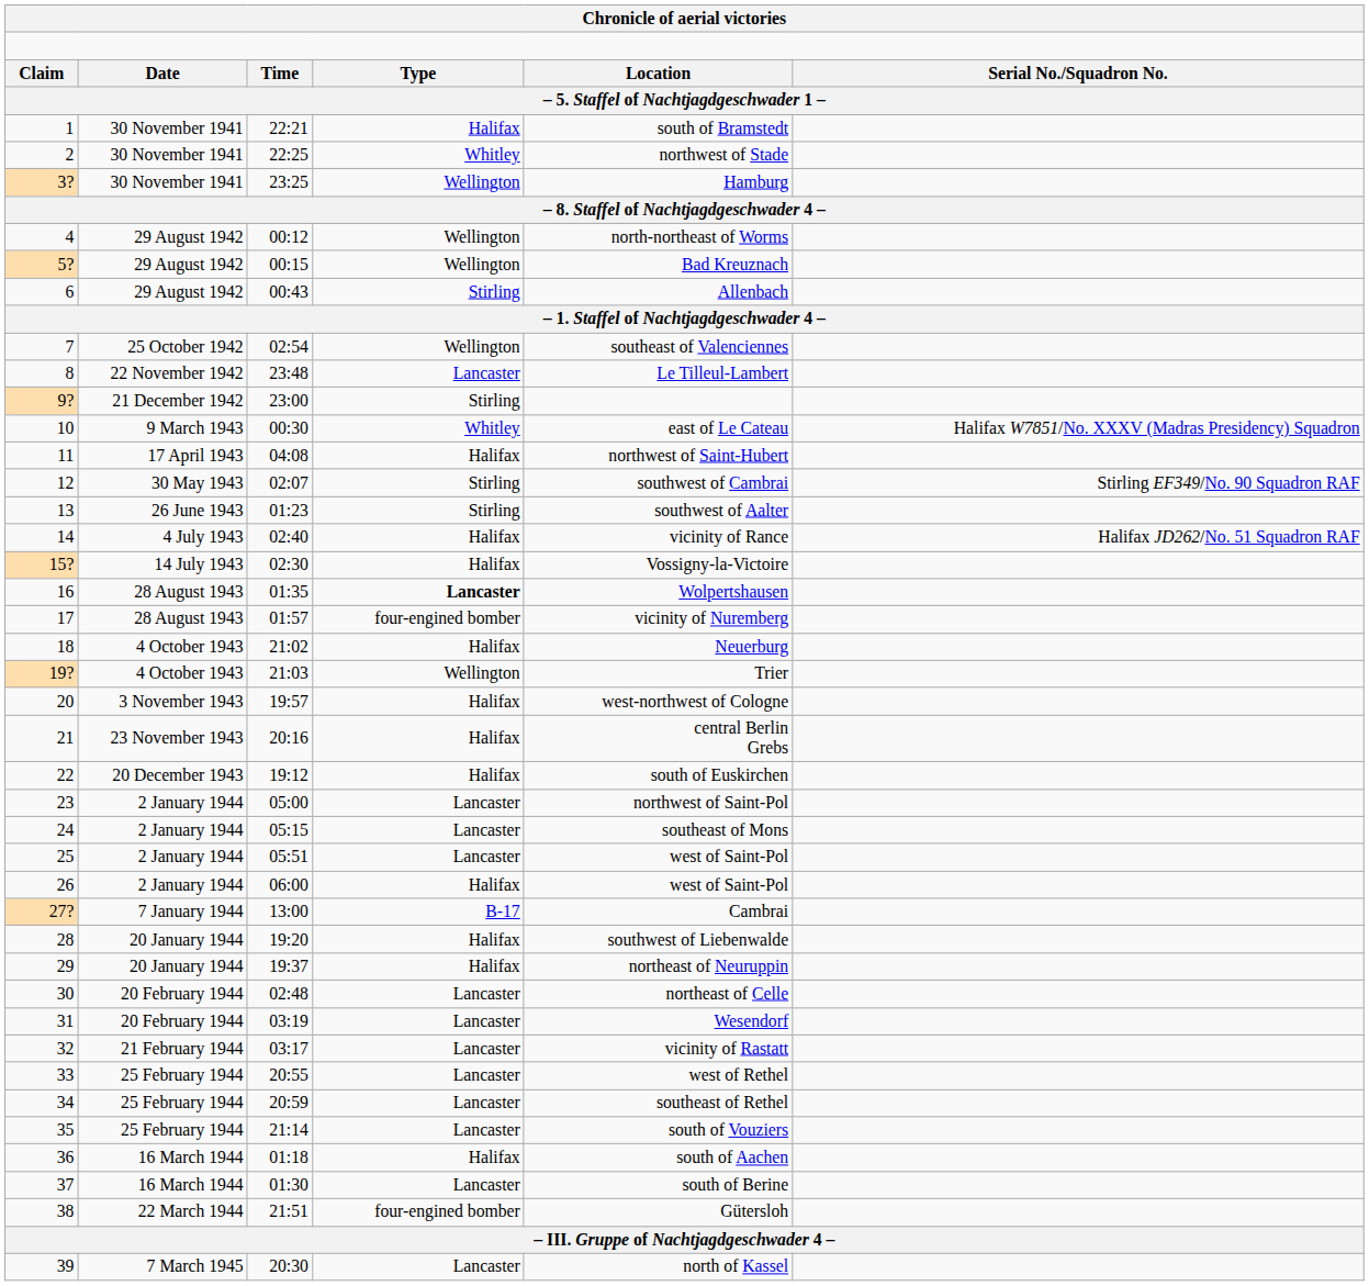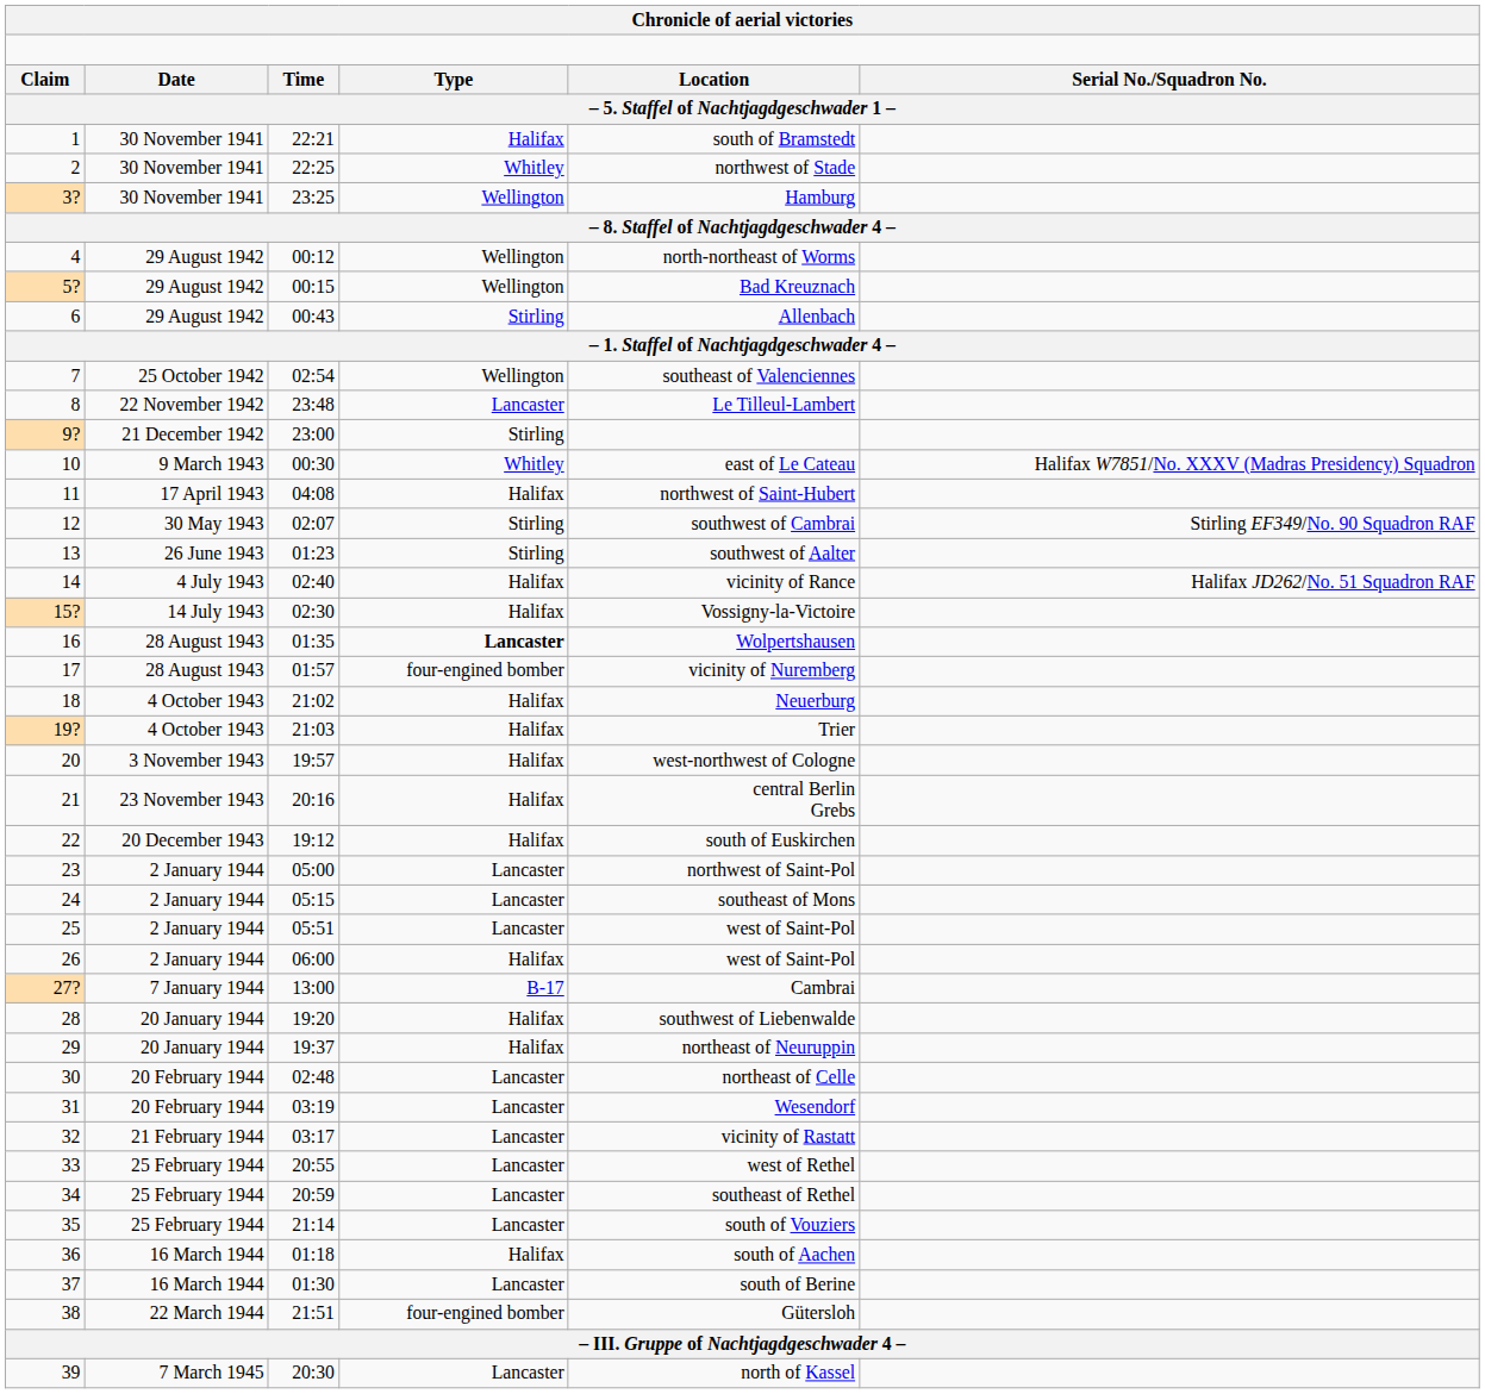19? | column 4: Wellington -> Halifax
